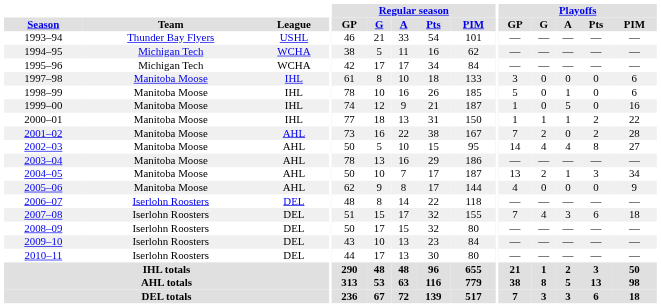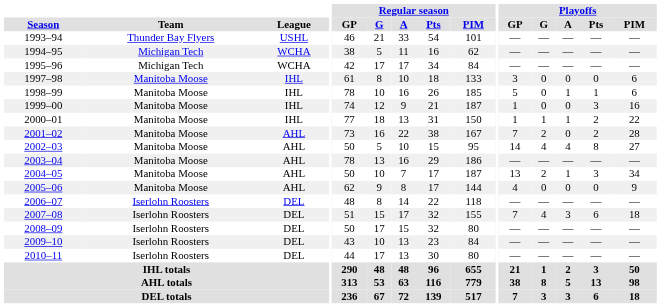1998–99 | Playoffs / Pts: 0 -> 1
1999–00 | Playoffs / A: 5 -> 0
1999–00 | Playoffs / Pts: 0 -> 3
